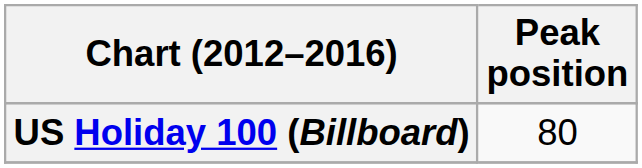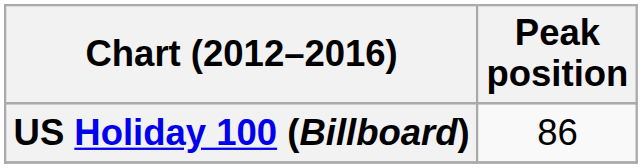US Holiday 100 (Billboard) | Peak position: 80 -> 86
